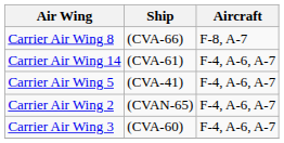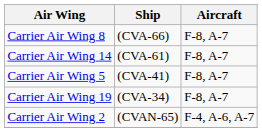Carrier Air Wing 14 | Aircraft: F-4, A-6, A-7 -> F-8, A-7
Carrier Air Wing 5 | Aircraft: F-4, A-6, A-7 -> F-8, A-7
+ row: Carrier Air Wing 19 | (CVA-34) | F-8, A-7
- row: Carrier Air Wing 3 | (CVA-60) | F-4, A-6, A-7
